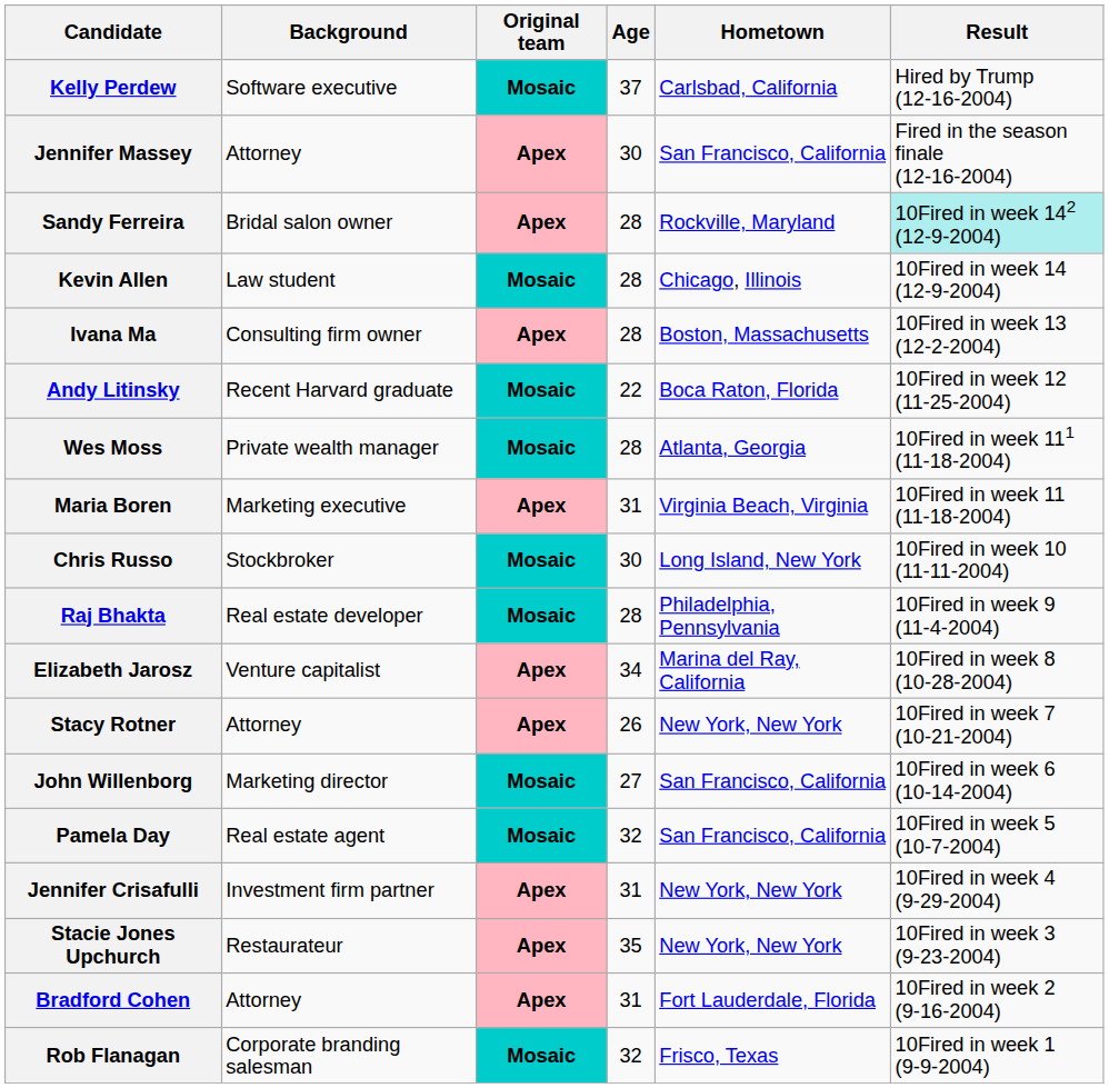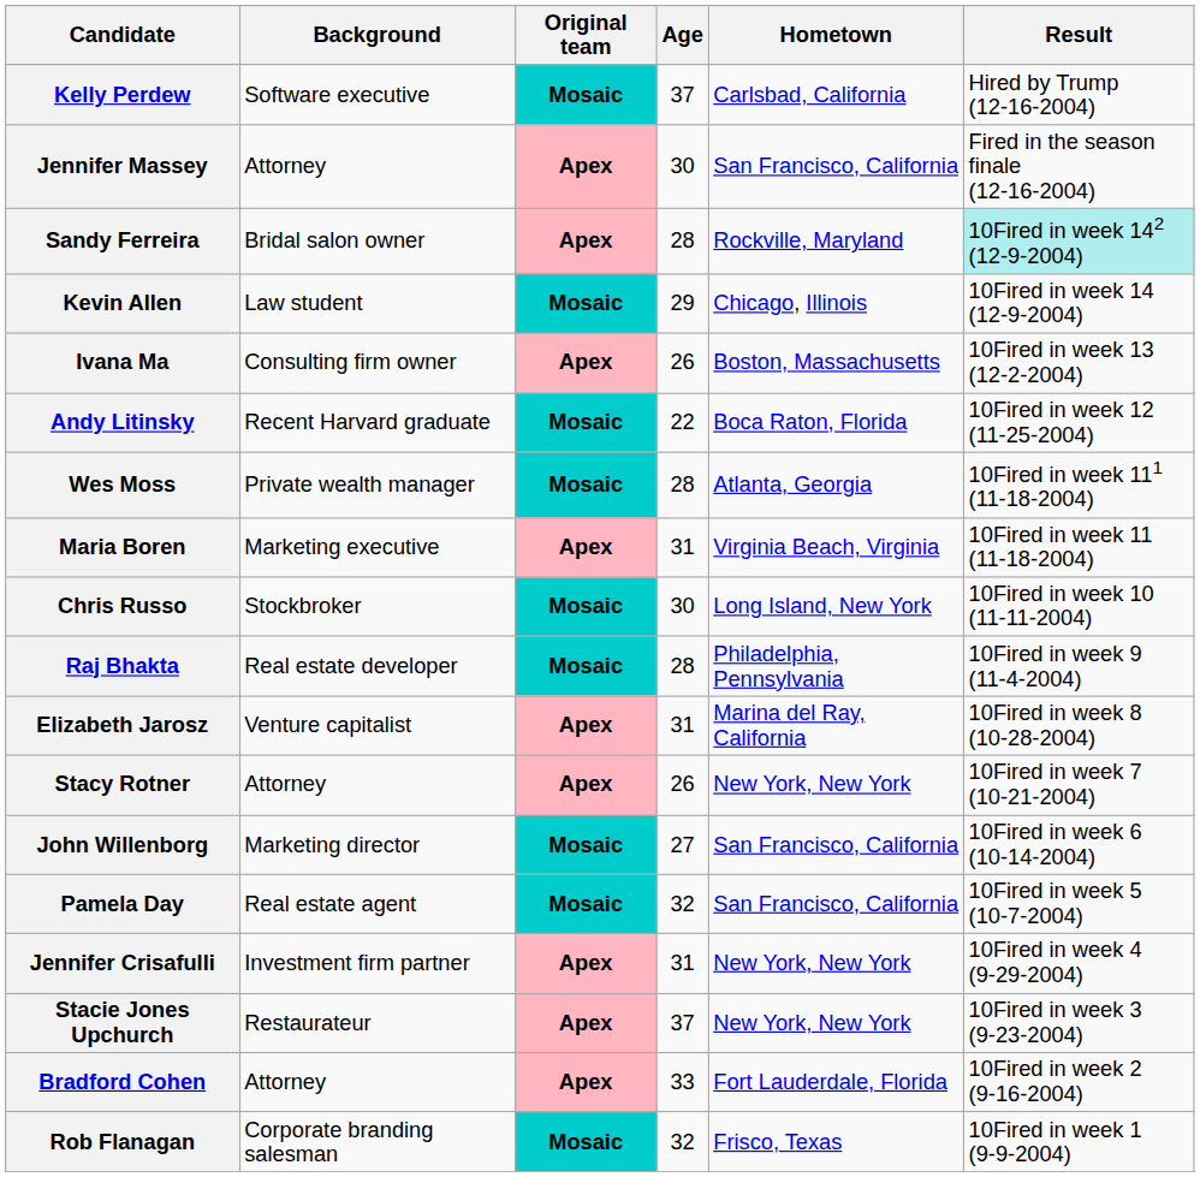Kevin Allen | Age: 28 -> 29
Ivana Ma | Age: 28 -> 26
Elizabeth Jarosz | Age: 34 -> 31
Stacie Jones Upchurch | Age: 35 -> 37
Bradford Cohen | Age: 31 -> 33
